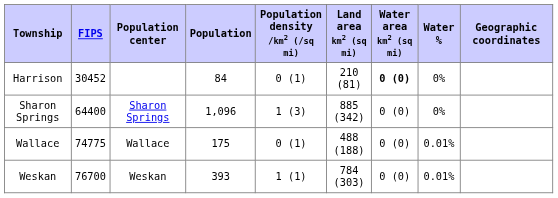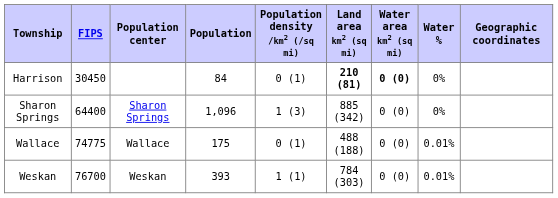Harrison | FIPS: 30452 -> 30450
Harrison | Land area km2 (sq mi): normal -> bold
